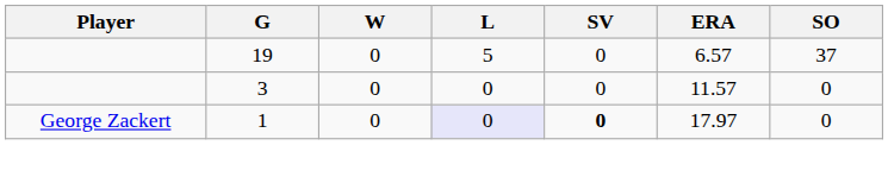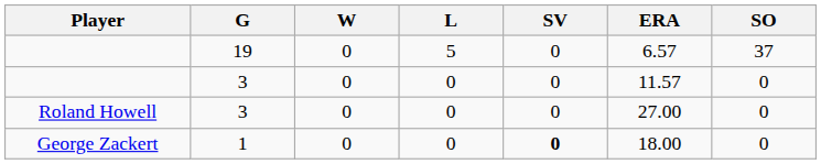+ row: Roland Howell | 3 | 0 | 0 | 0 | 27.00 | 0
George Zackert | L: lavender background -> no background
George Zackert | ERA: 17.97 -> 18.00
